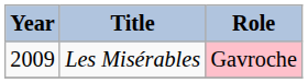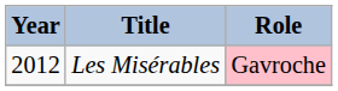Les Misérables | Year: 2009 -> 2012
